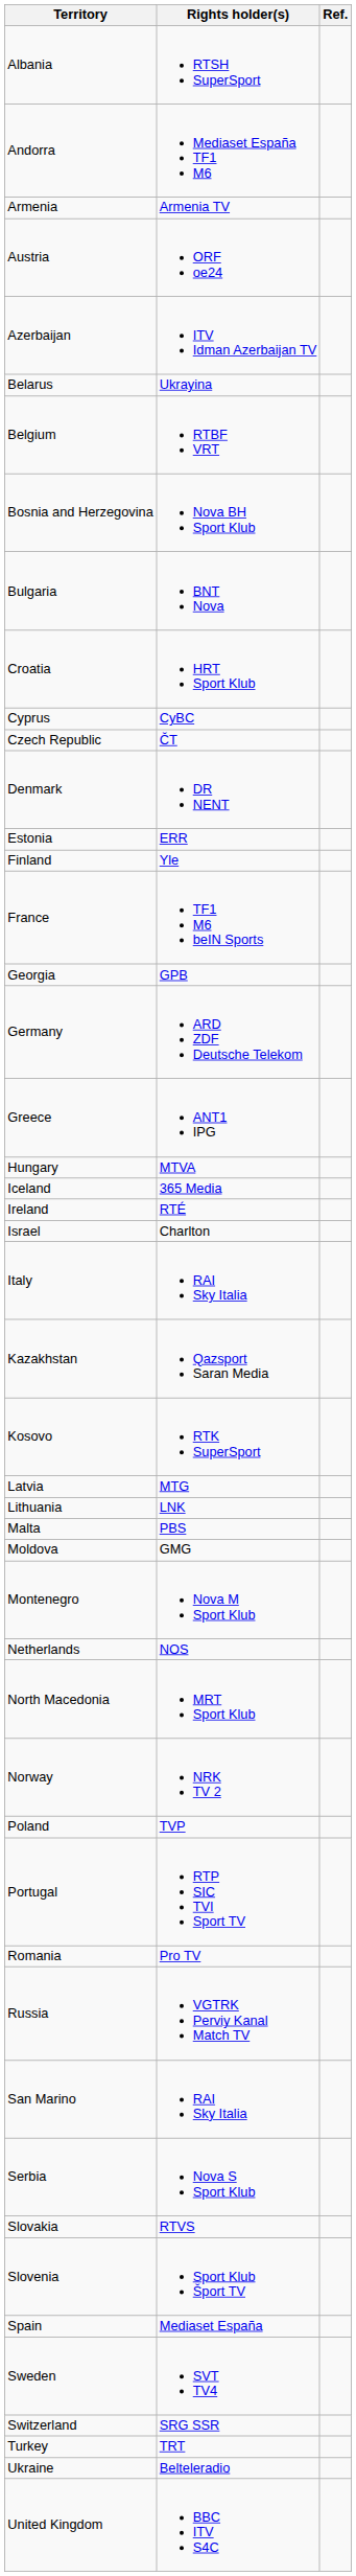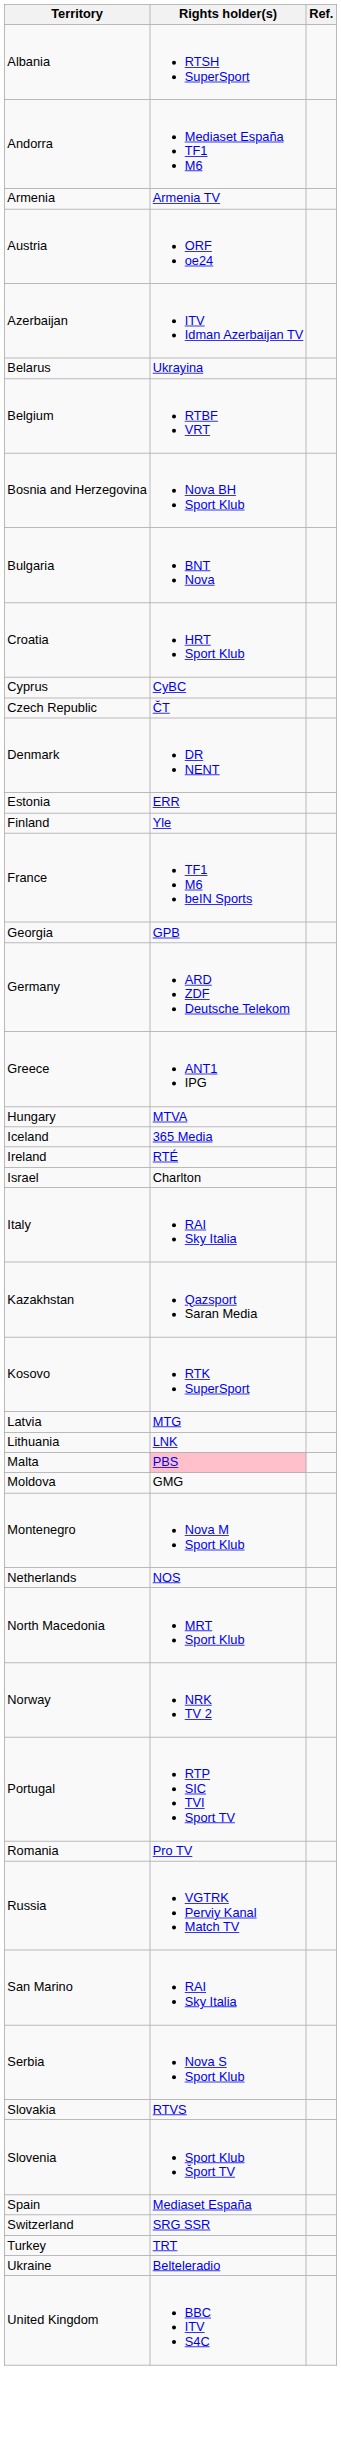Malta | Rights holder(s): no background -> pink background
- row: Poland | TVP
- row: Sweden | SVT TV4
